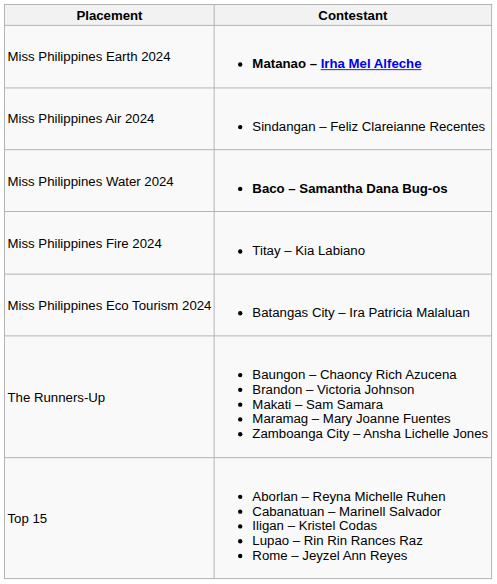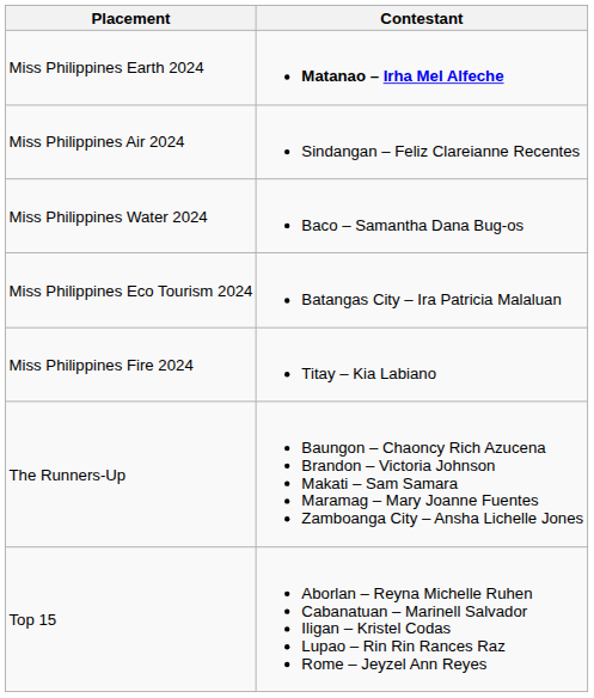Miss Philippines Water 2024 | Contestant: bold -> normal
rows swapped: Miss Philippines Fire 2024 <-> Miss Philippines Eco Tourism 2024
